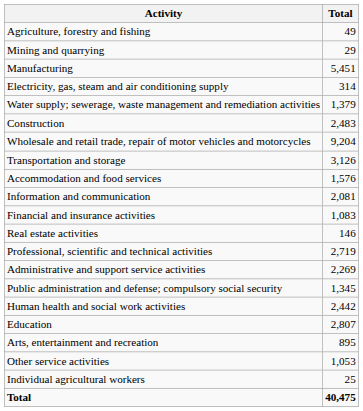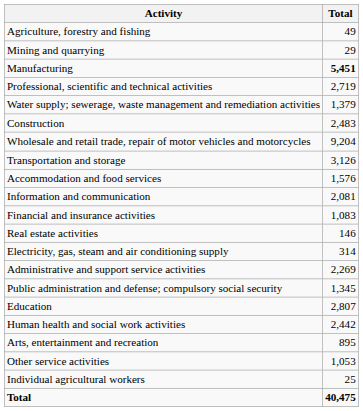Manufacturing | Total: normal -> bold
rows swapped: Electricity, gas, steam and air conditioning supply <-> Professional, scientific and technical activities
rows swapped: Education <-> Human health and social work activities
